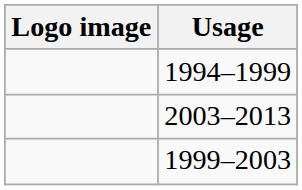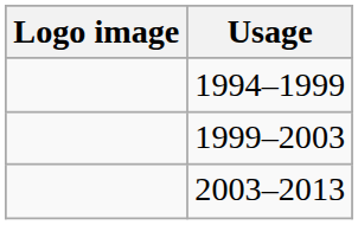rows swapped: 1999–2003 <-> 2003–2013
